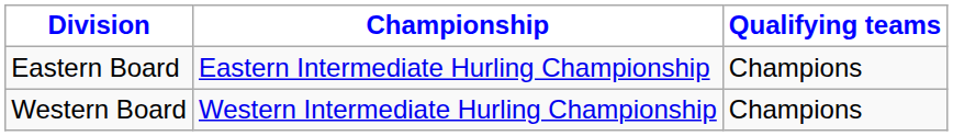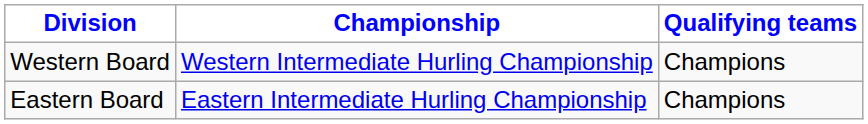rows swapped: Eastern Board <-> Western Board
